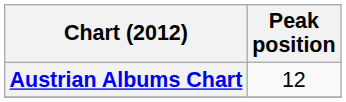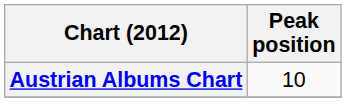Austrian Albums Chart | Peak position: 12 -> 10
